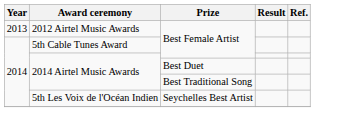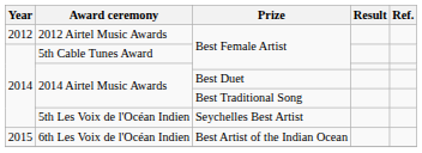2012 Airtel Music Awards | Year: 2013 -> 2012
+ row: 2015 | 6th Les Voix de l'Océan Indien | Best Artist of the Indian Ocean
